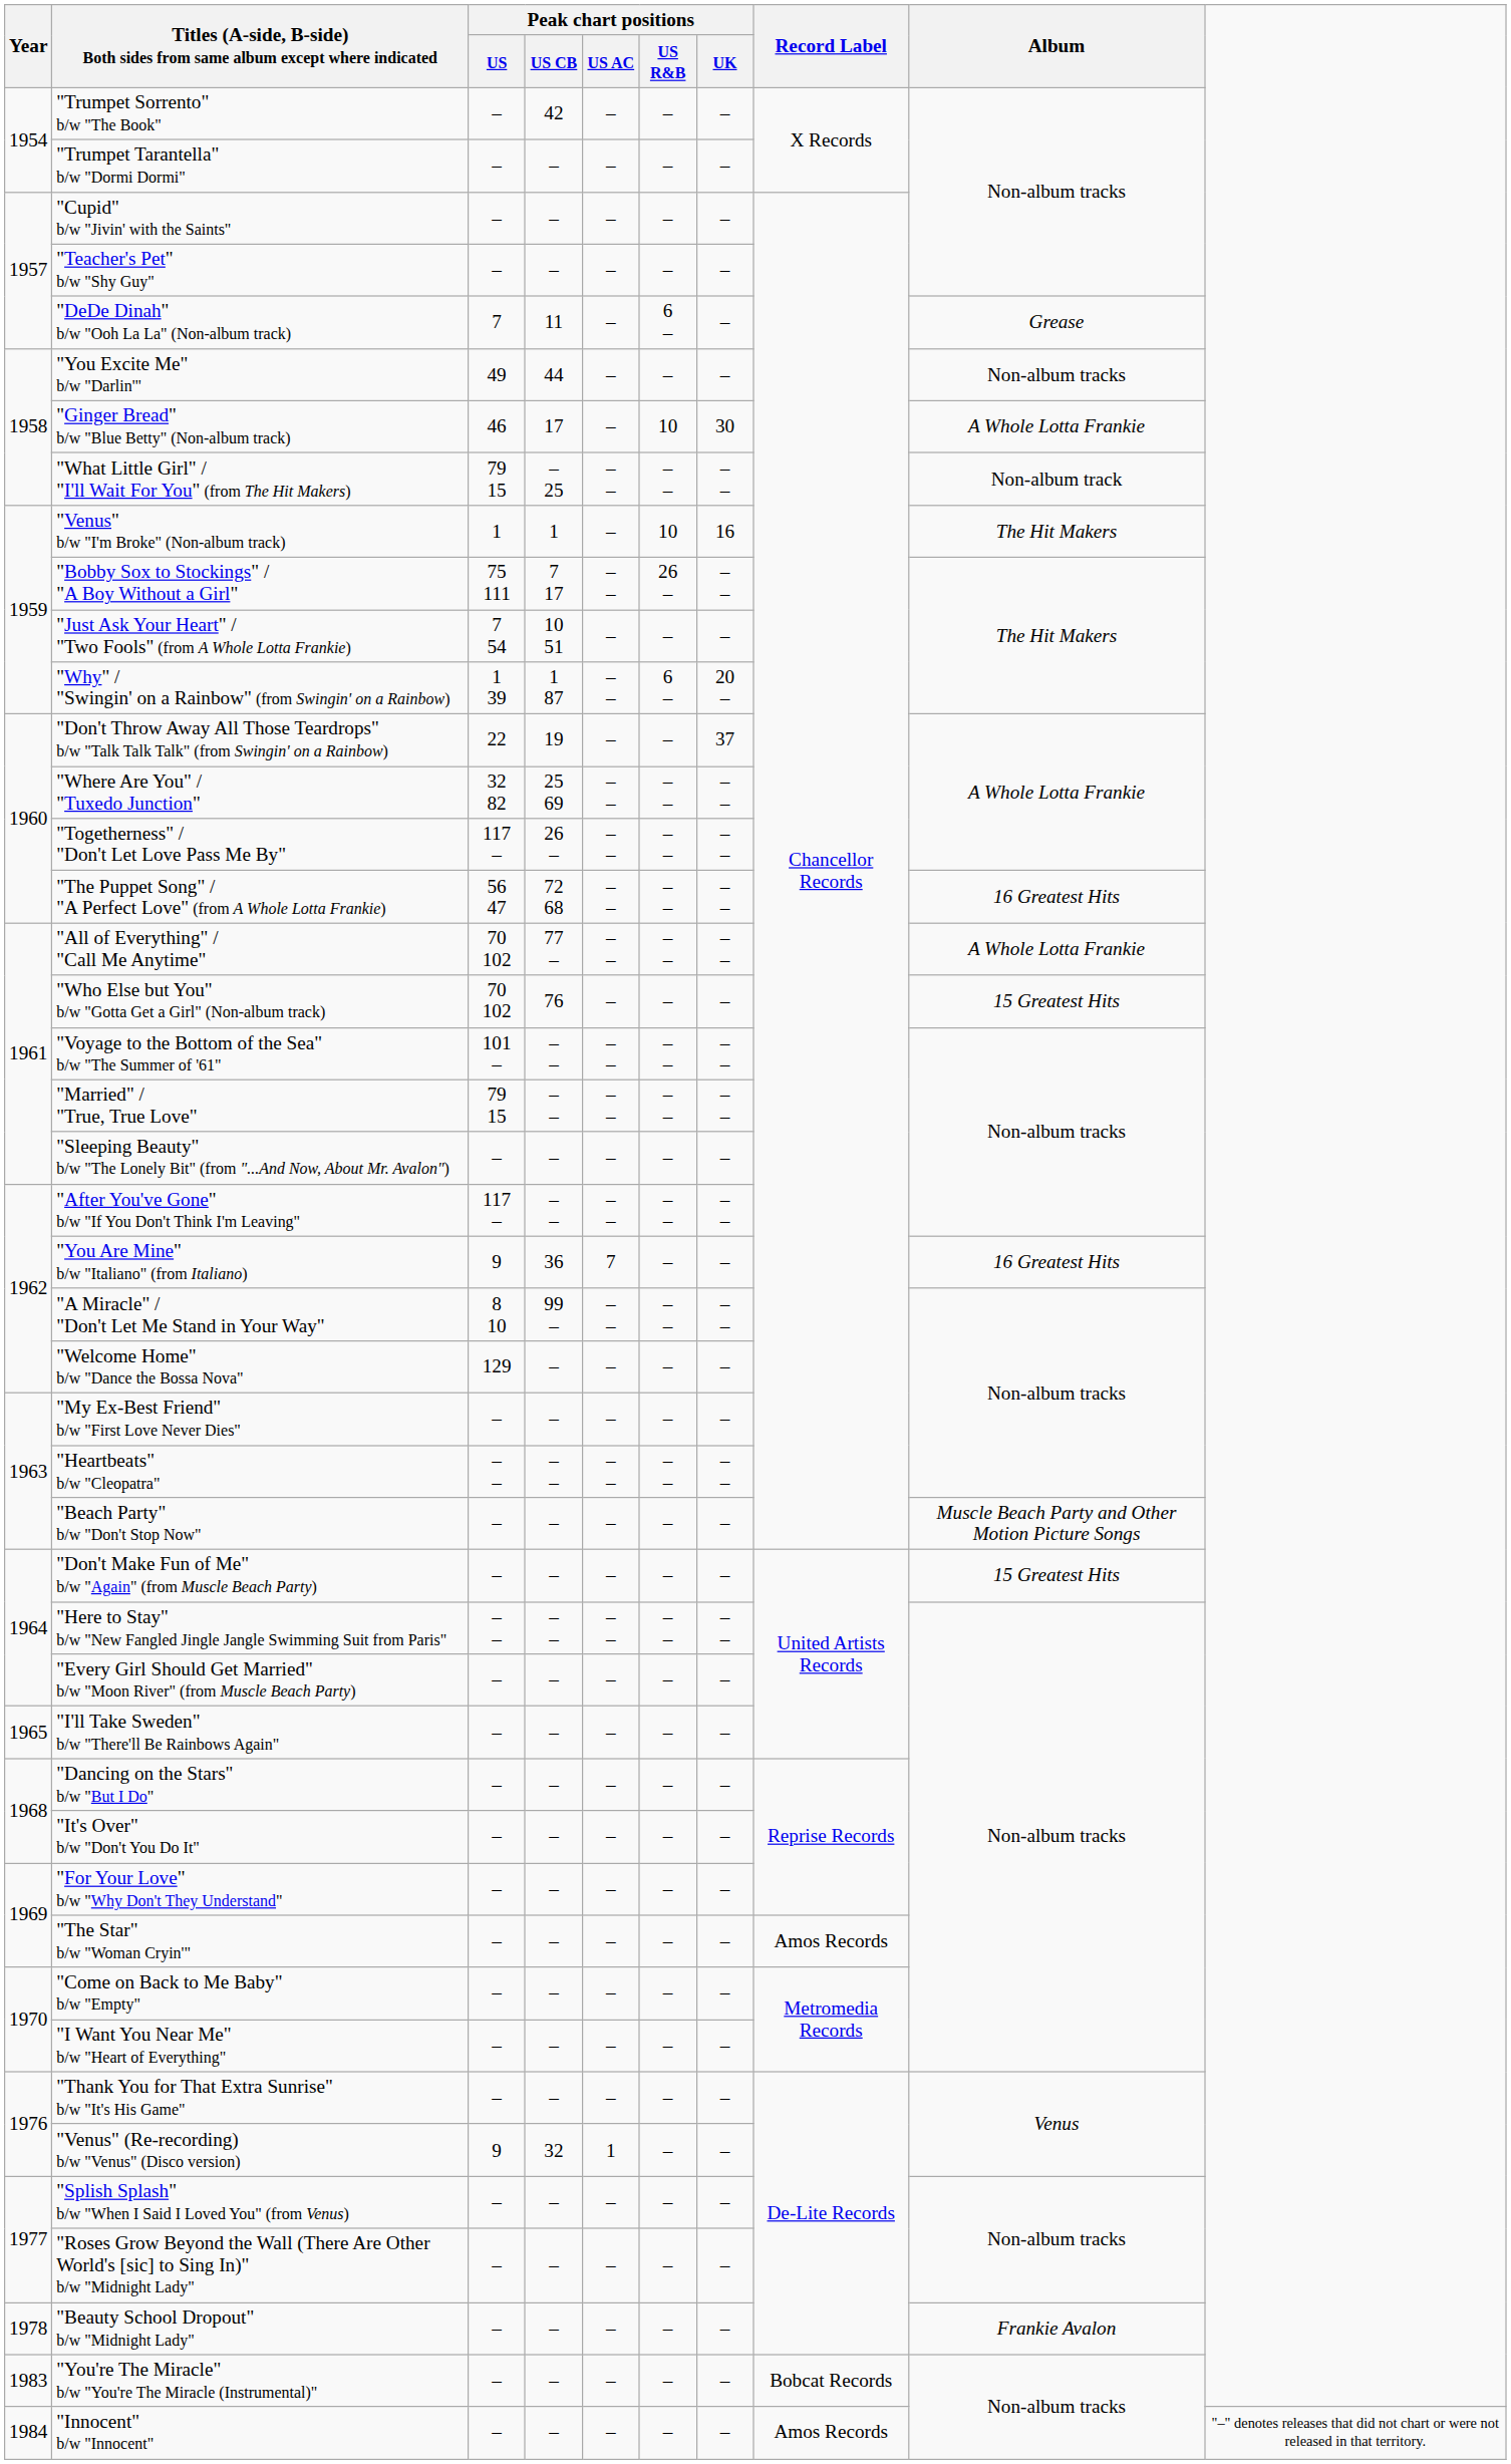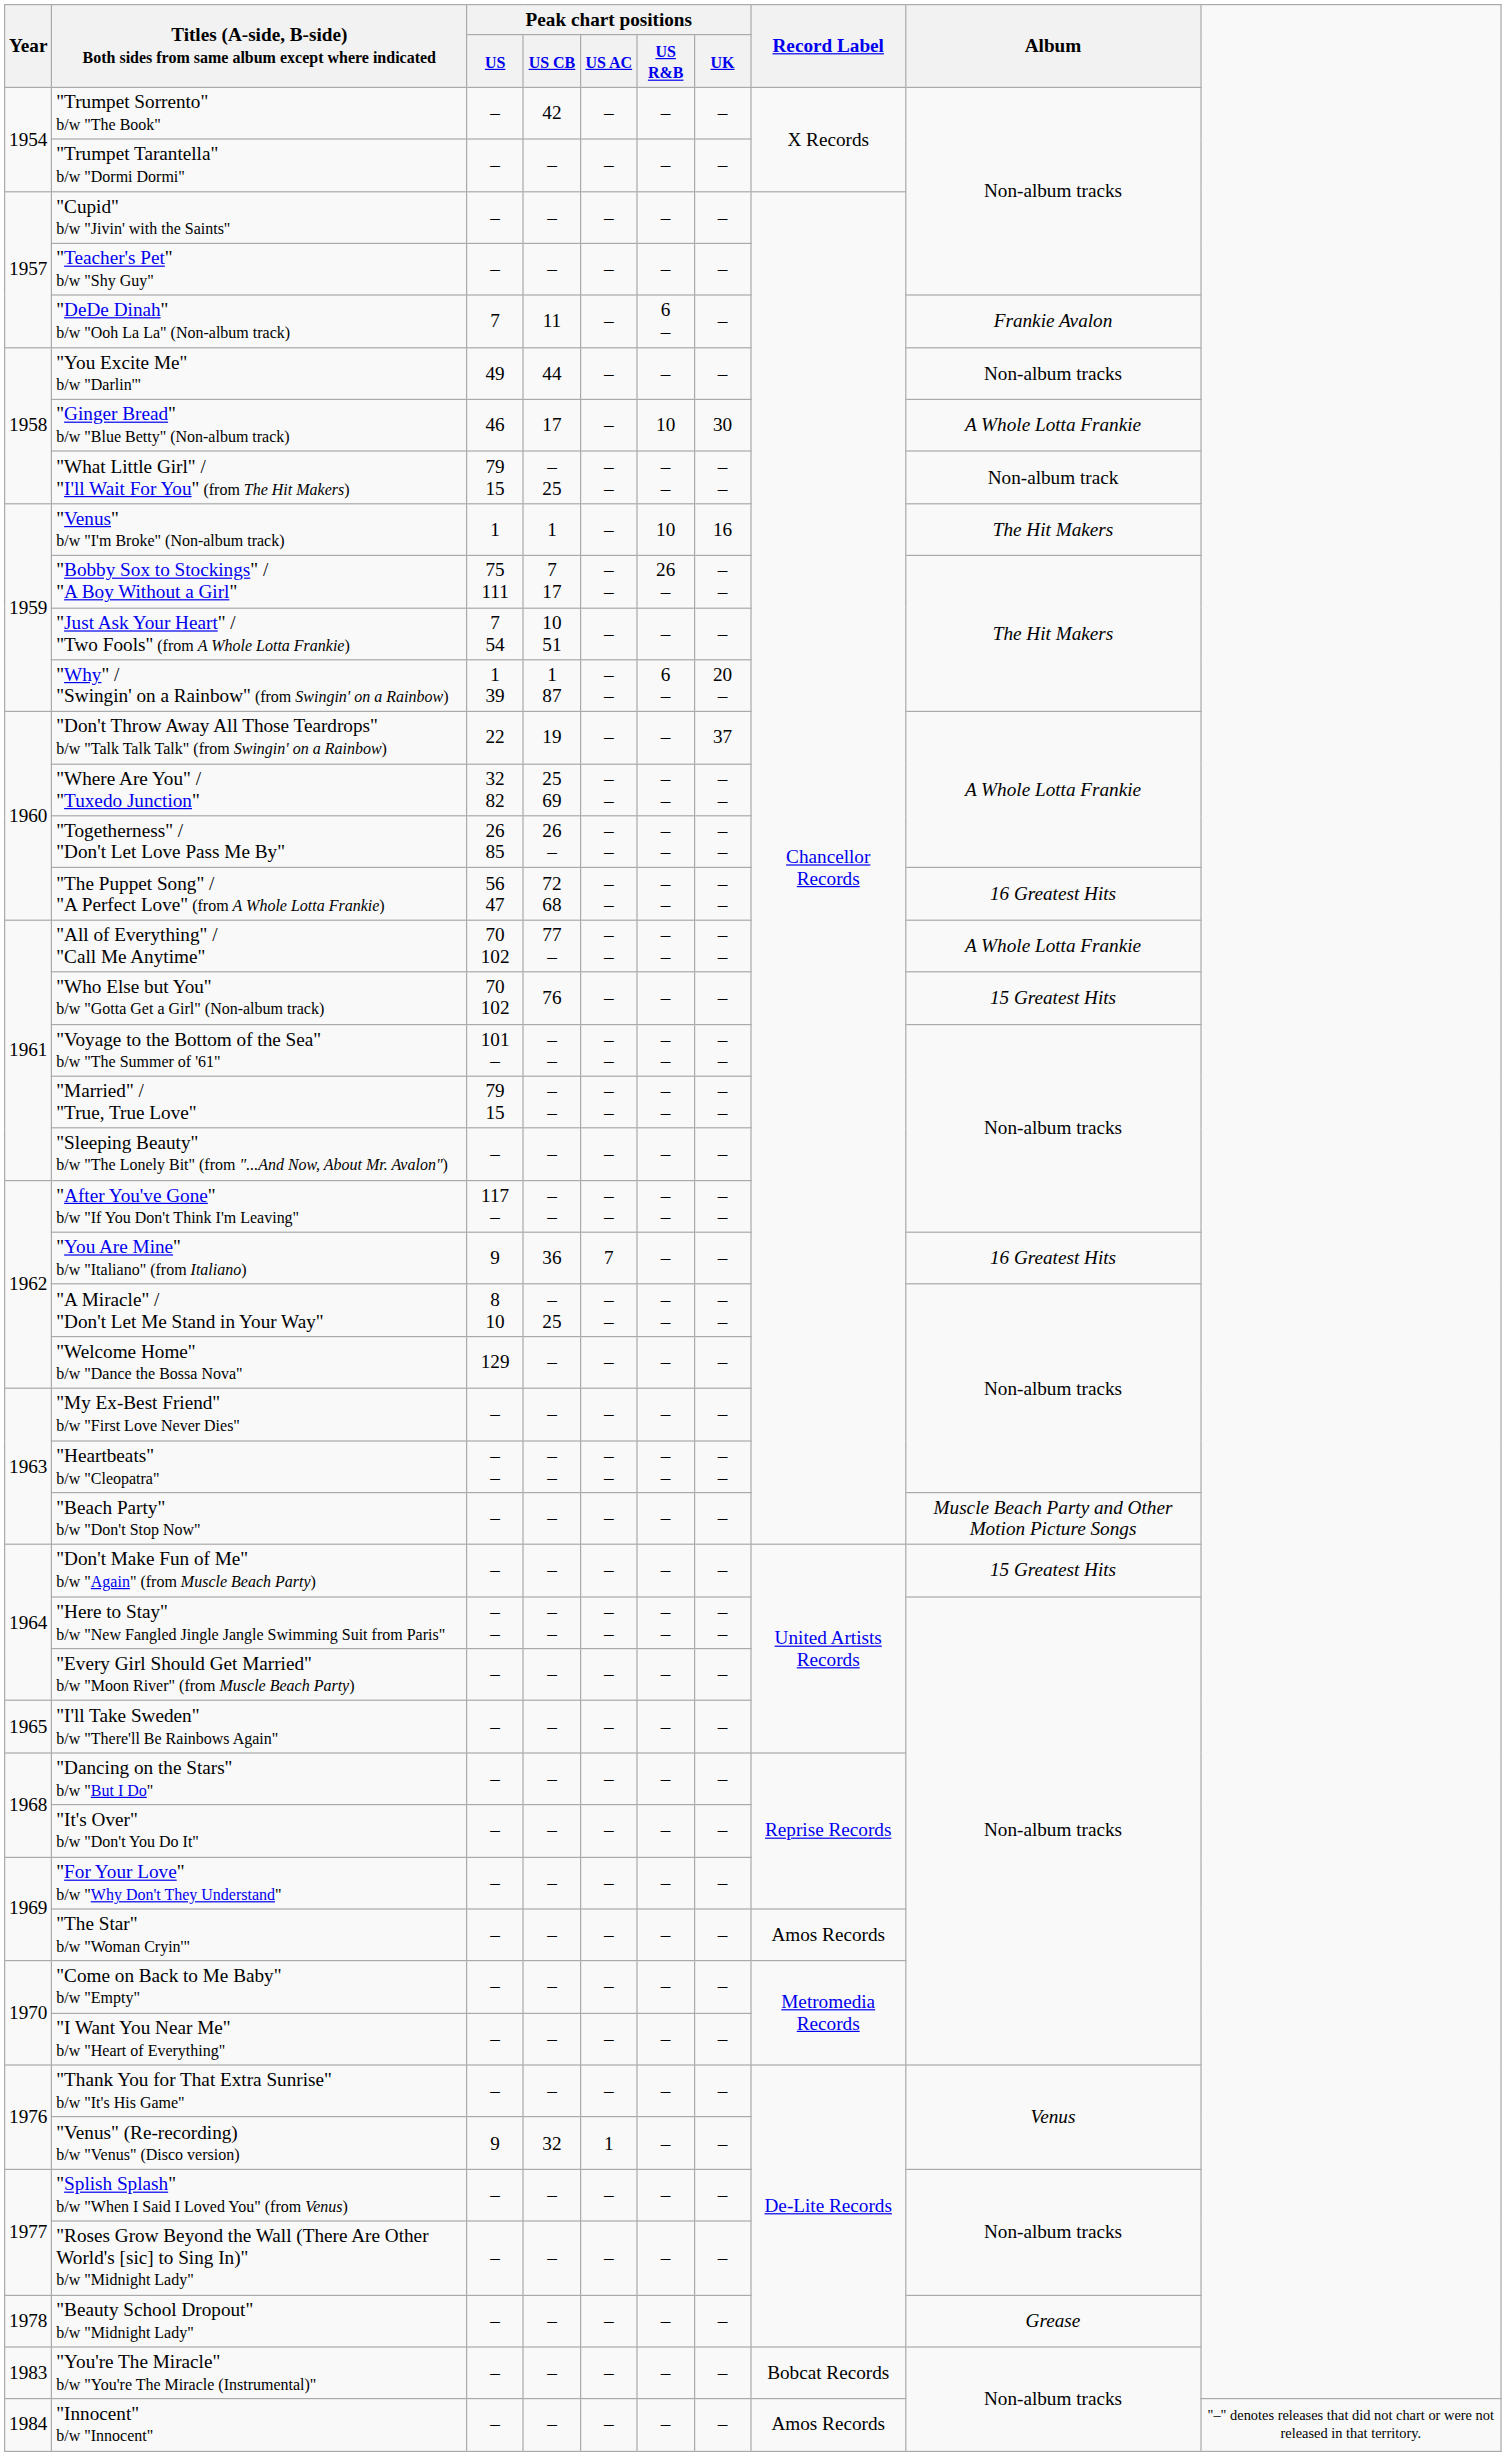"DeDe Dinah" b/w "Ooh La La" (Non-album track) | Album: Grease -> Frankie Avalon
"Togetherness" / "Don't Let Love Pass Me By" | Peak chart positions / US: 117 – -> 26 85
"A Miracle" / "Don't Let Me Stand in Your Way" | Peak chart positions / US CB: 99 – -> – 25
"Beauty School Dropout" b/w "Midnight Lady" | Album: Frankie Avalon -> Grease
